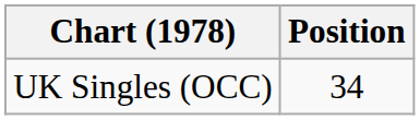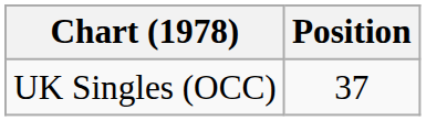UK Singles (OCC) | Position: 34 -> 37
